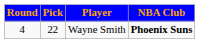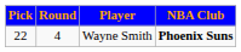columns swapped: Round <-> Pick
